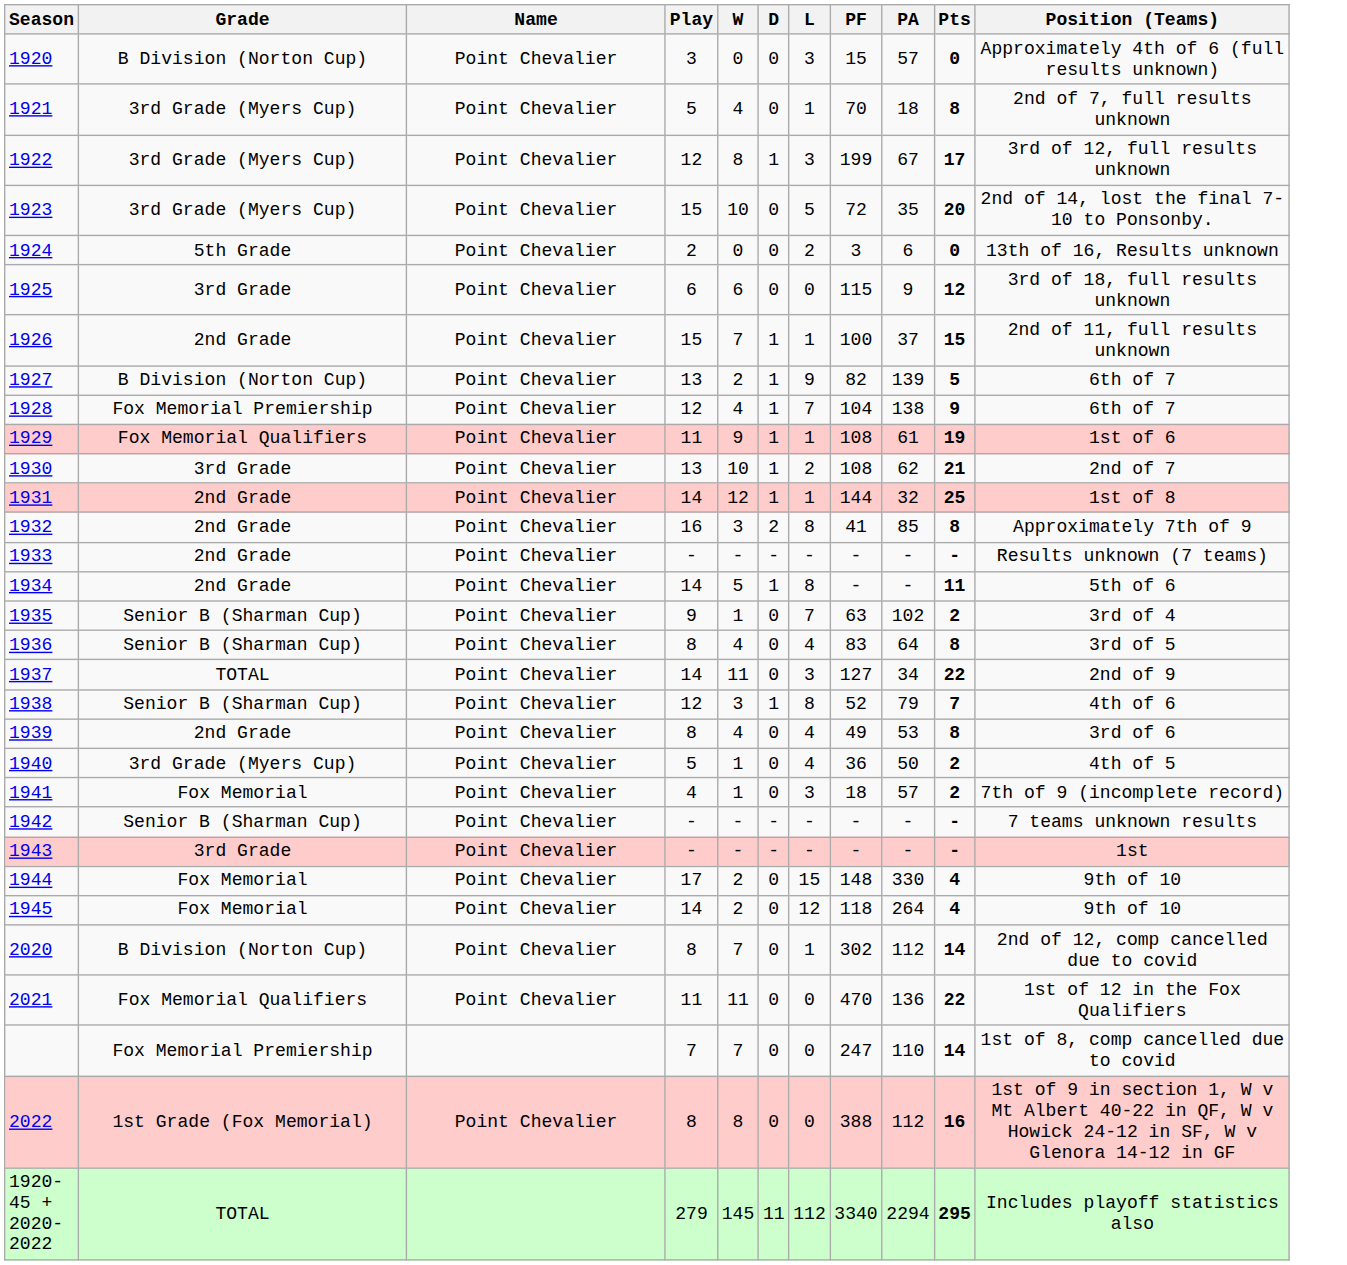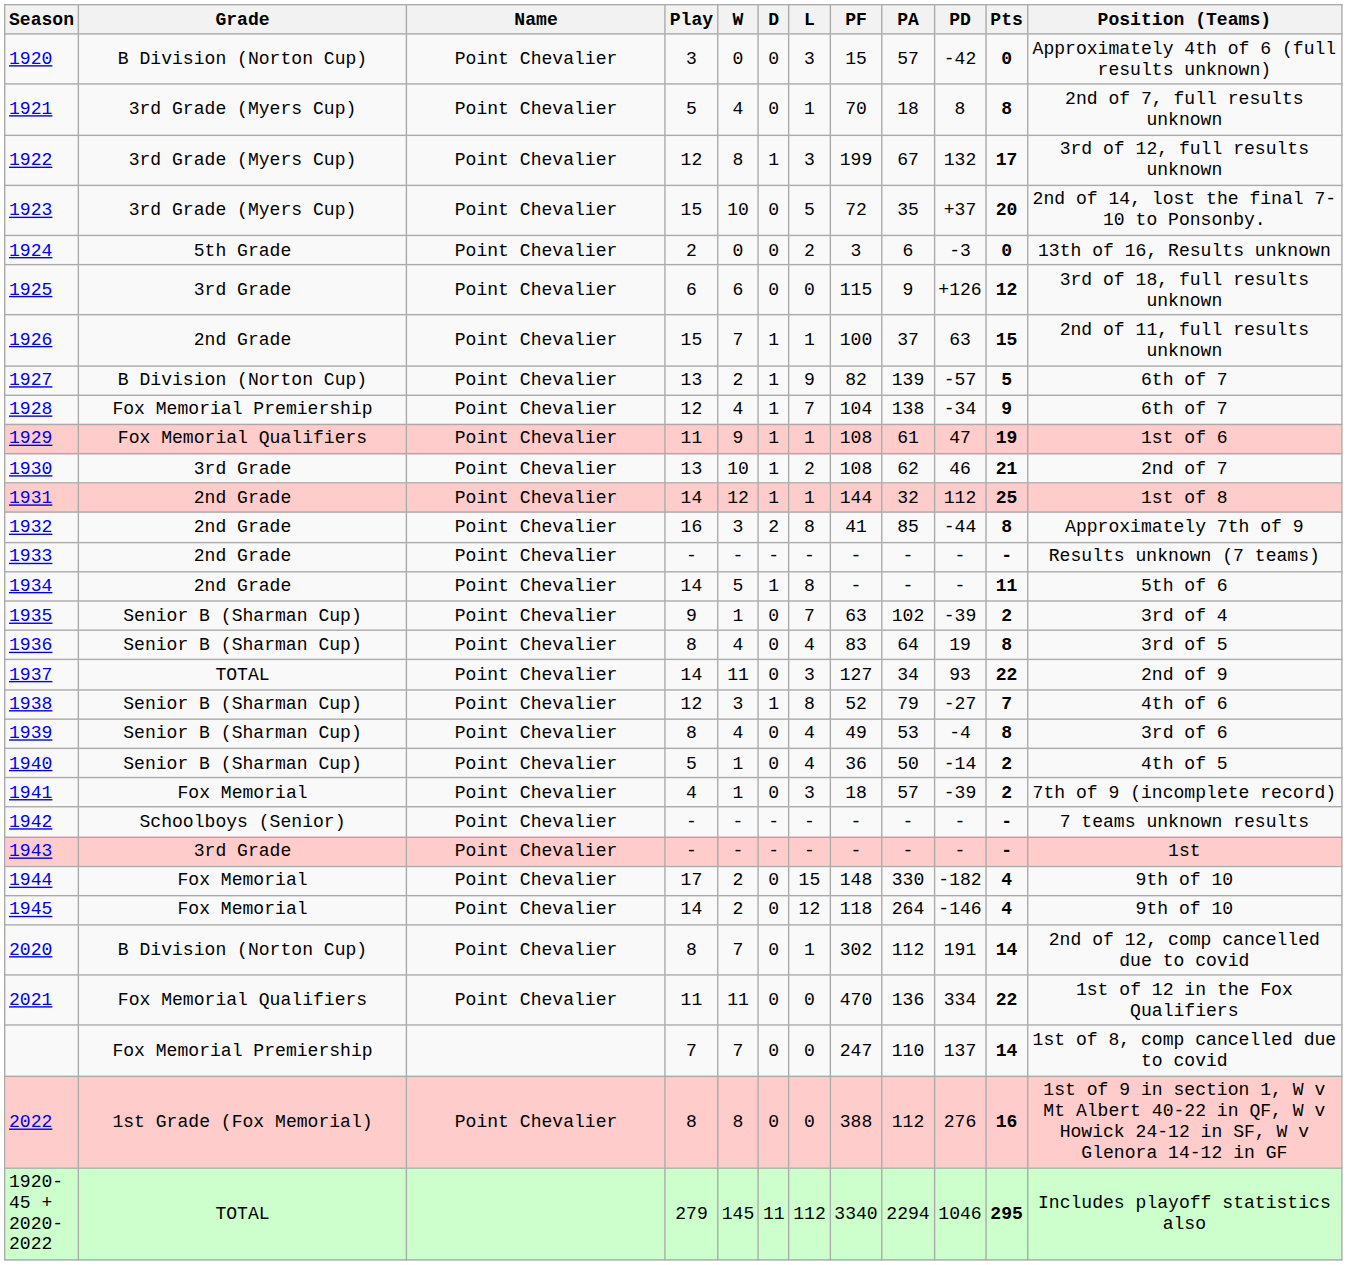+ column: PD | -42 | 8 | 132 | +37 | -3 | +126 | 63 | -57 | -34 | 47 | 46 | 112 | -44 | - | - | -39 | 19 | 93 | -27 | -4 | -14 | -39 | - | - | -182 | -146 | 191 | 334 | 137 | 276 | 1046
1939 | Grade: 2nd Grade -> Senior B (Sharman Cup)
1940 | Grade: 3rd Grade (Myers Cup) -> Senior B (Sharman Cup)
1942 | Grade: Senior B (Sharman Cup) -> Schoolboys (Senior)
